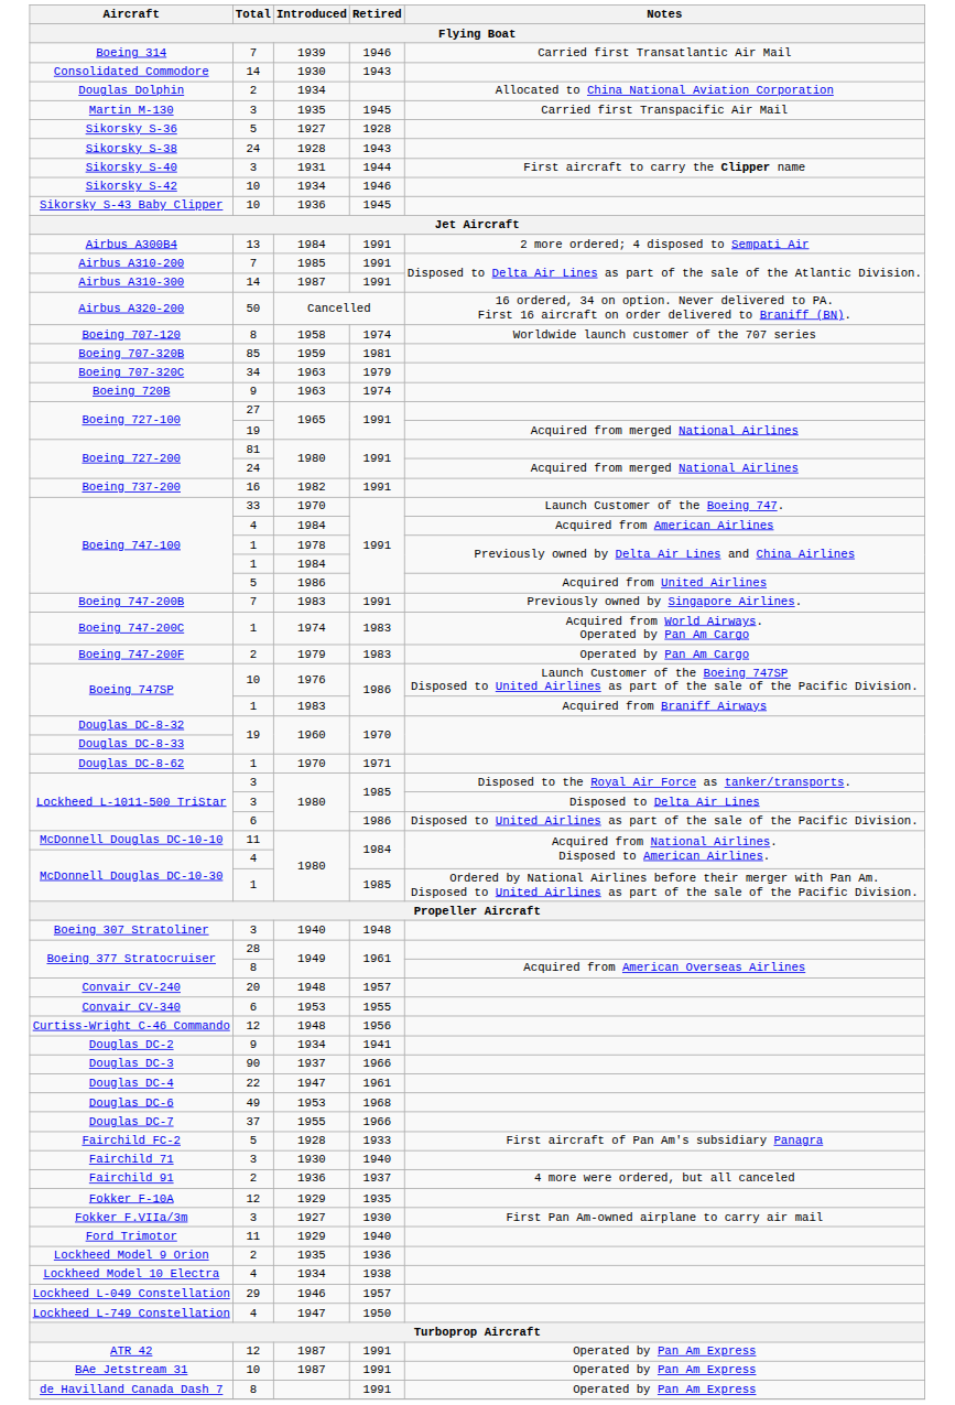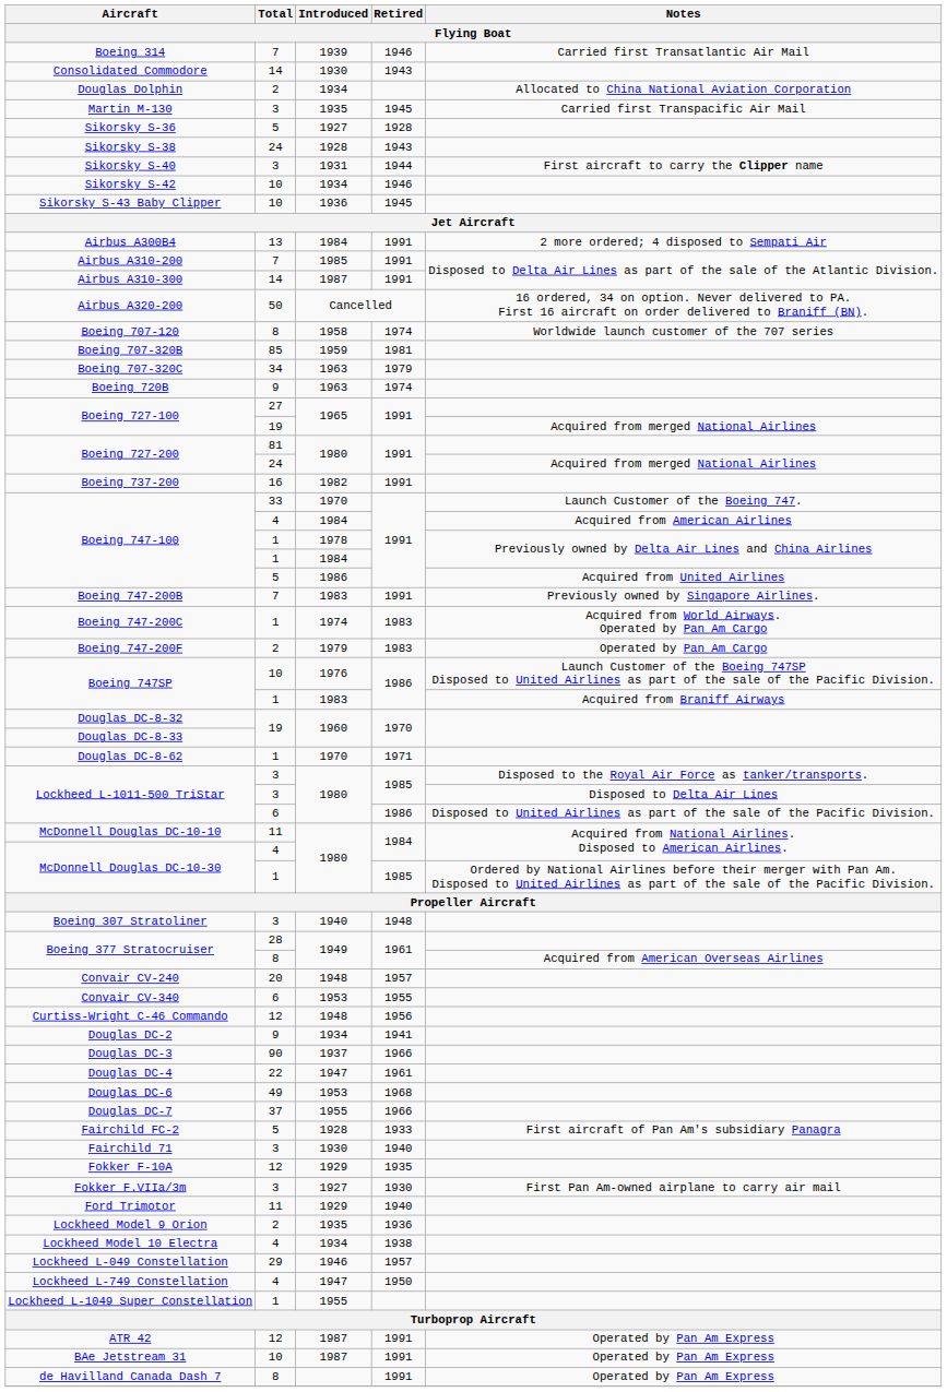- row: Fairchild 91 | 2 | 1936 | 1937 | 4 more were ordered, but all canceled
+ row: Lockheed L-1049 Super Constellation | 1 | 1955
